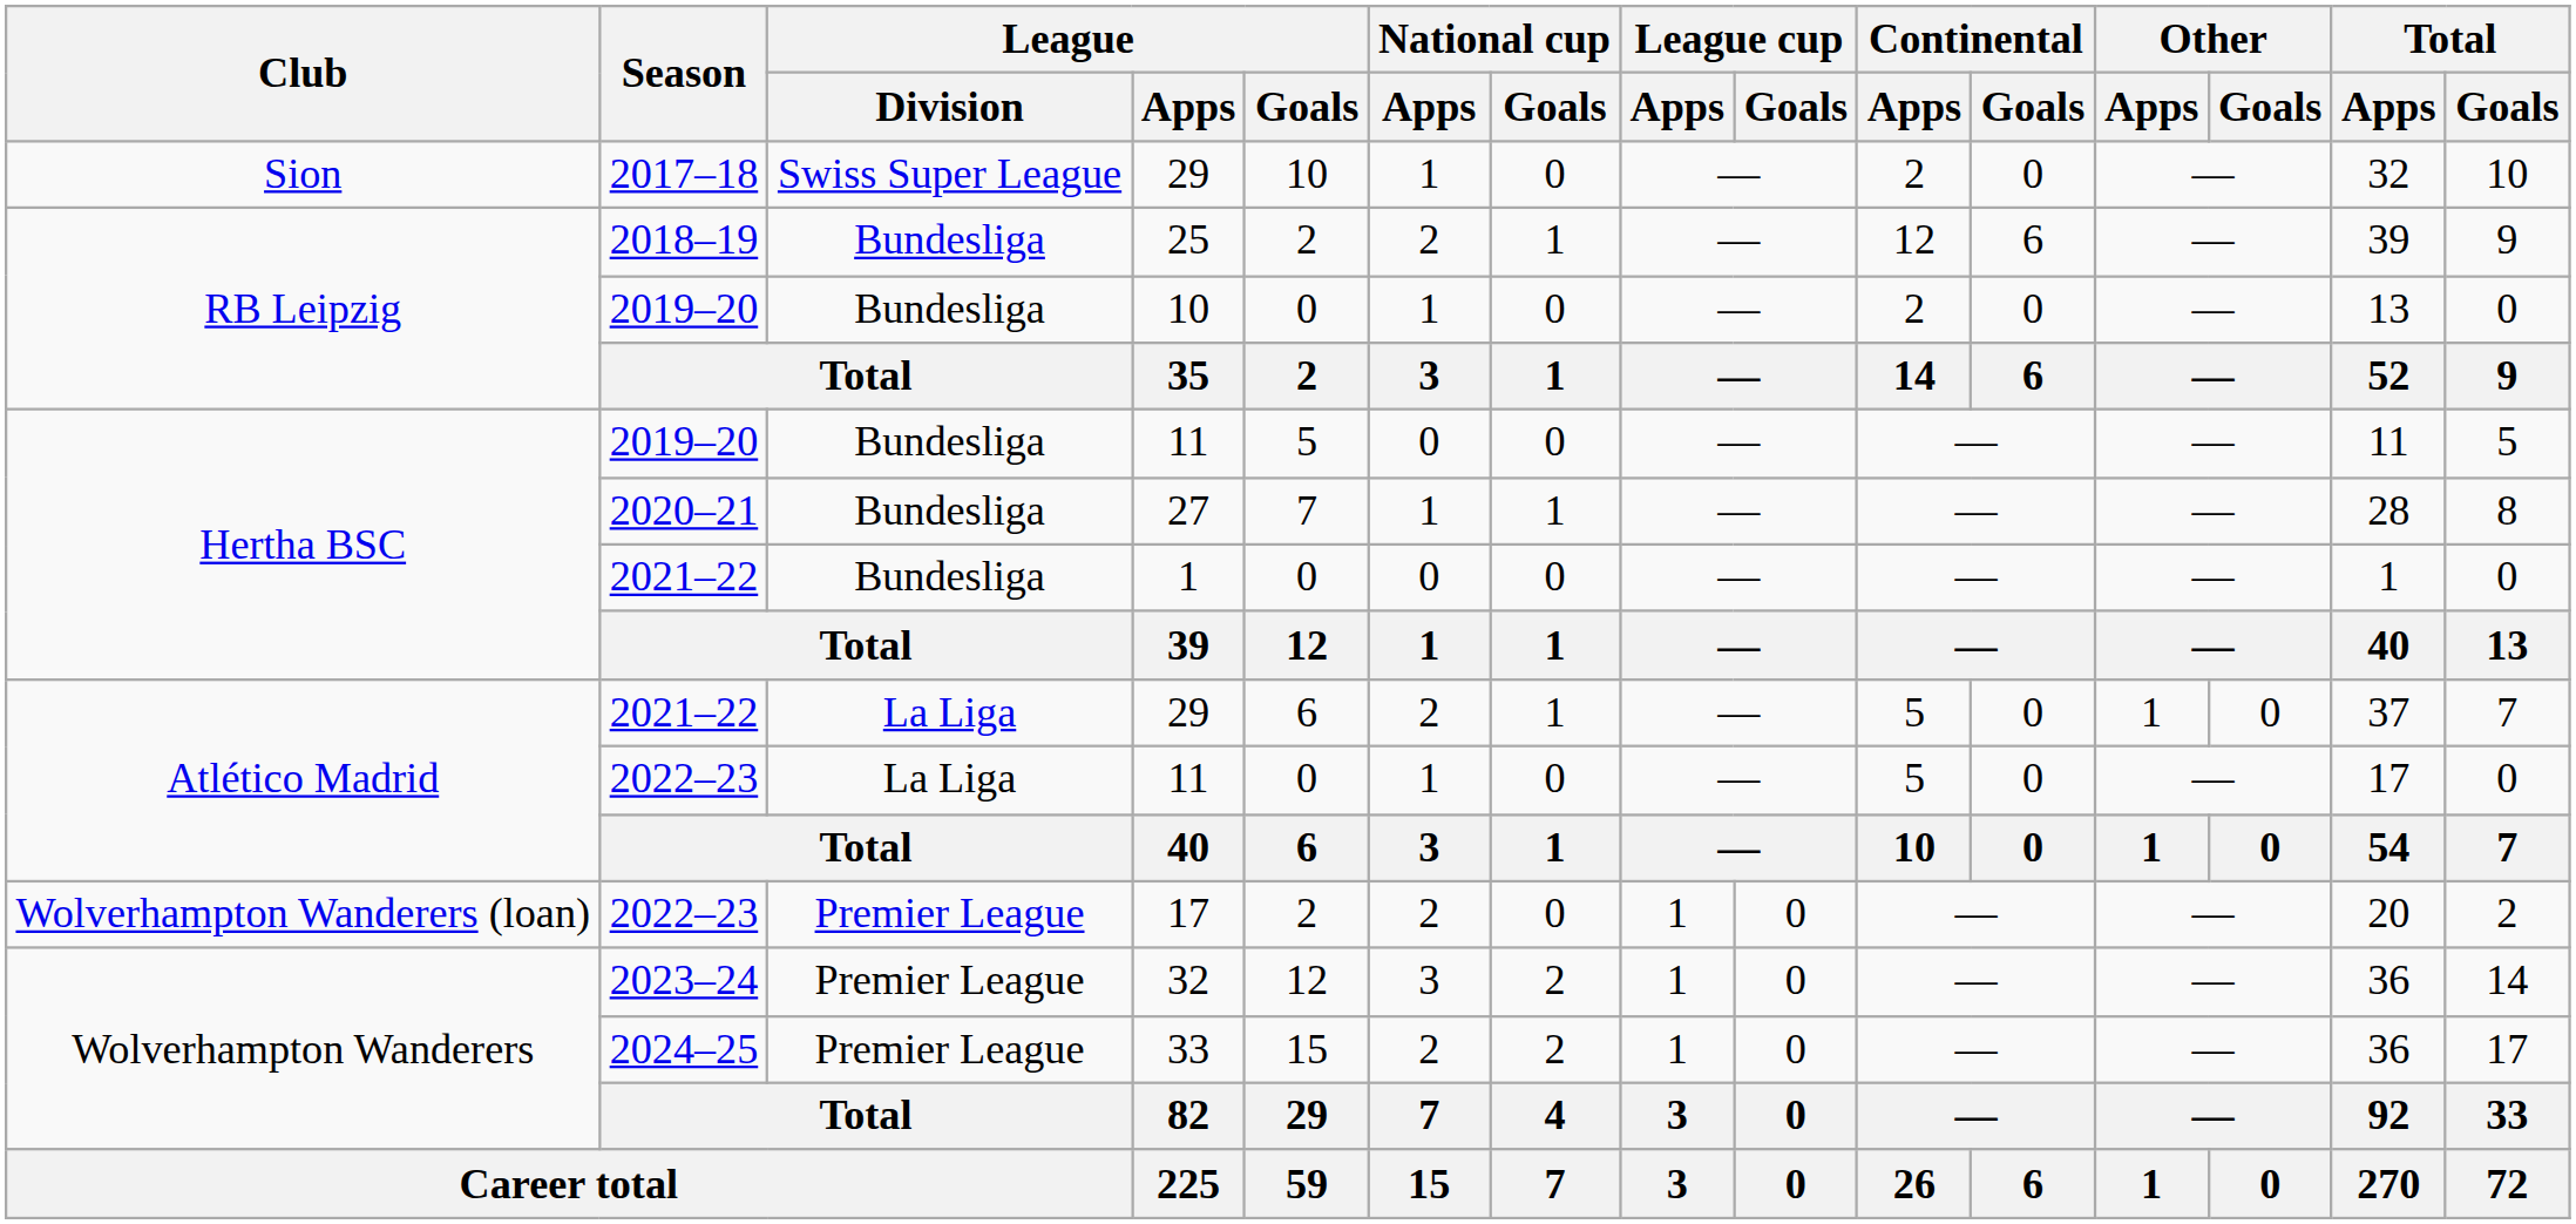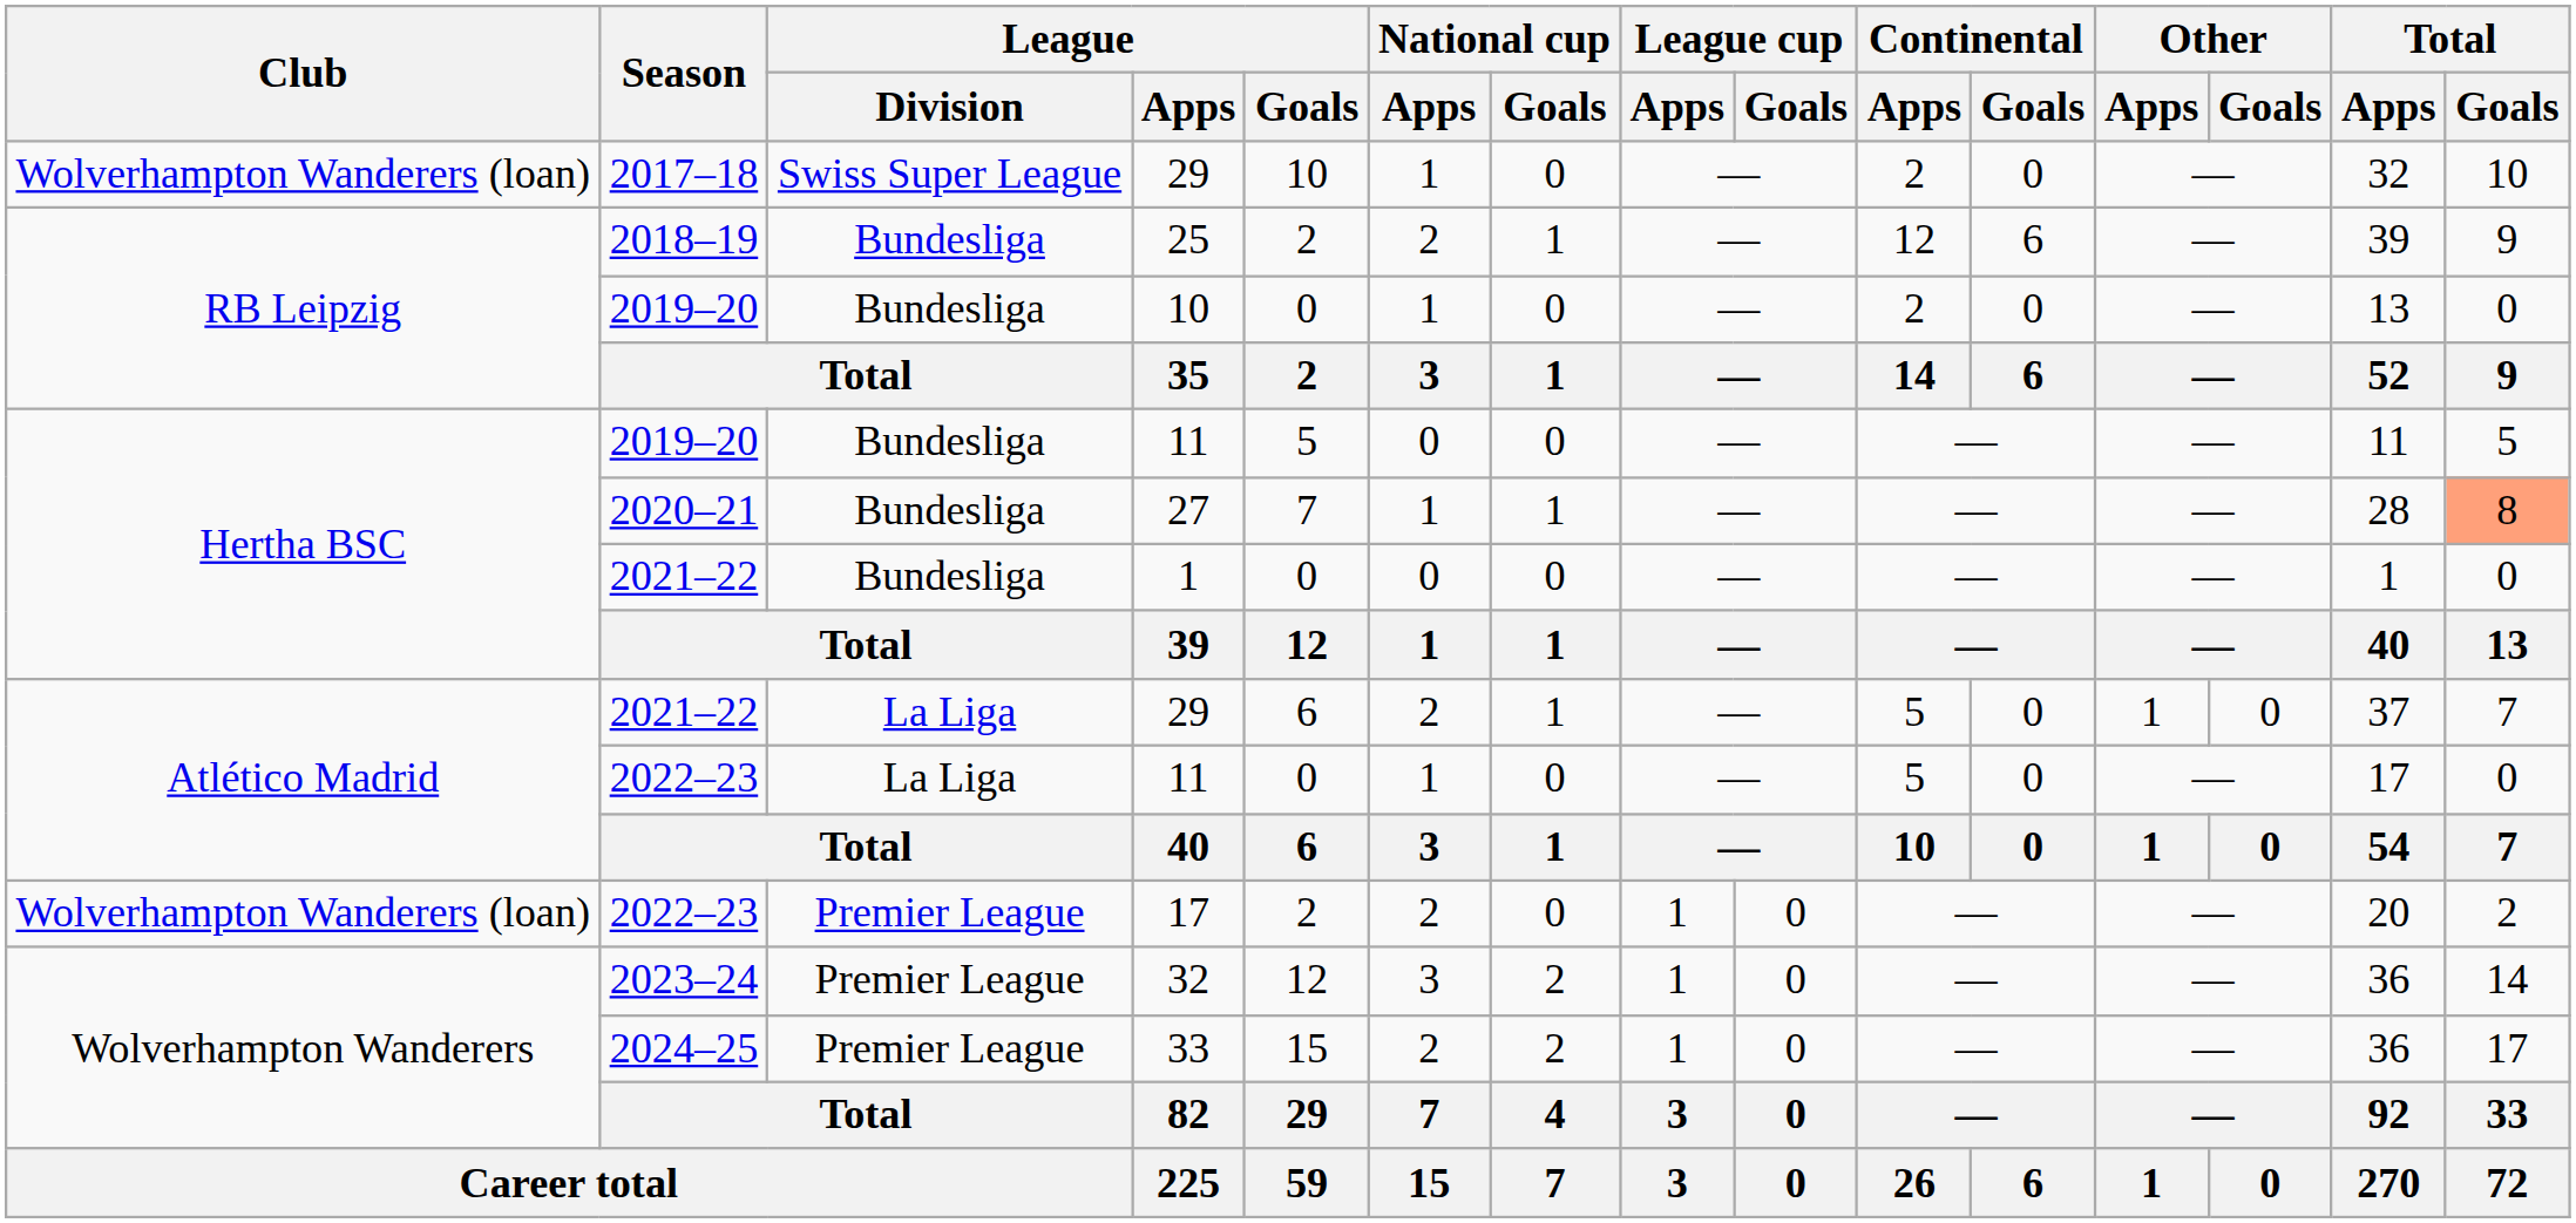2017–18 / 29 | Club: Sion -> Wolverhampton Wanderers (loan)
27 | Total / Goals: no background -> lightsalmon background
